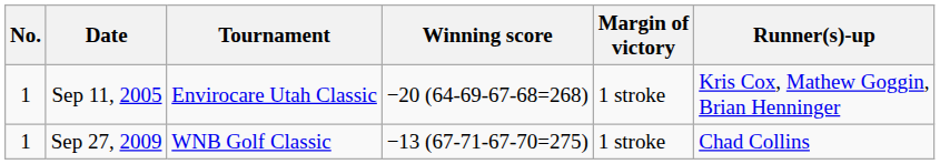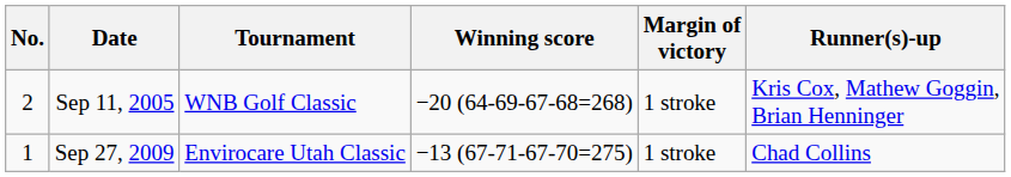Sep 11, 2005 | No.: 1 -> 2
Sep 11, 2005 | Tournament: Envirocare Utah Classic -> WNB Golf Classic
Sep 27, 2009 | Tournament: WNB Golf Classic -> Envirocare Utah Classic
